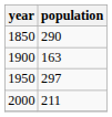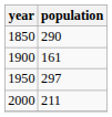1900 | population: 163 -> 161
